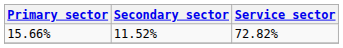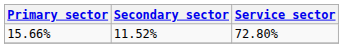15.66% | Service sector: 72.82% -> 72.80%
